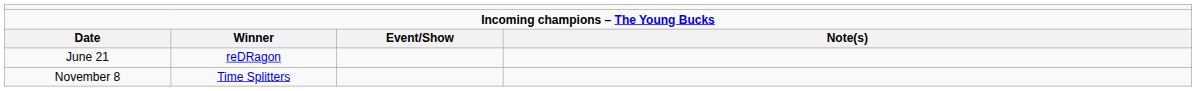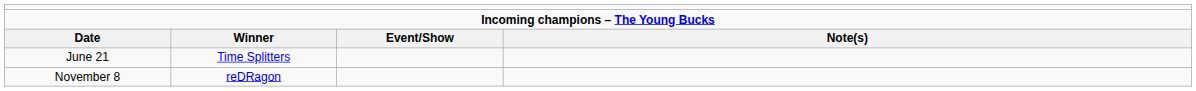June 21 | column 2: reDRagon -> Time Splitters
November 8 | column 2: Time Splitters -> reDRagon
